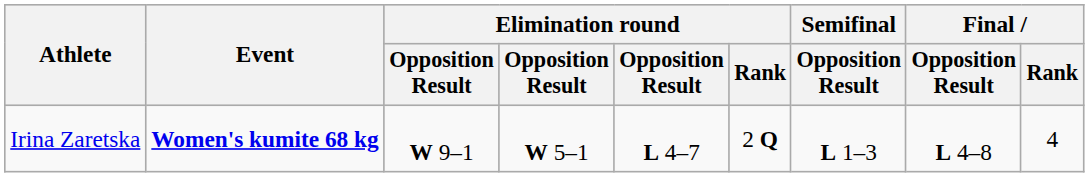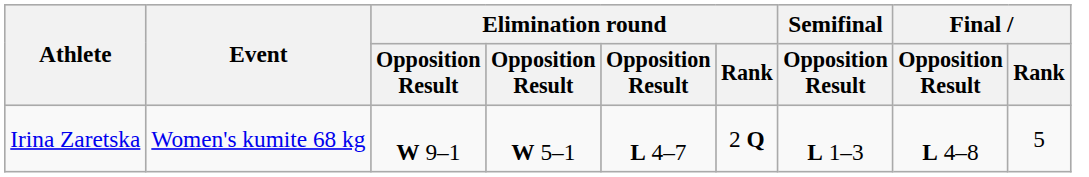Irina Zaretska | Event: bold -> normal
Irina Zaretska | Final / Rank: 4 -> 5
